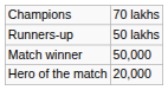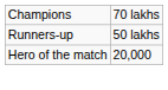- row: Match winner | 50,000
